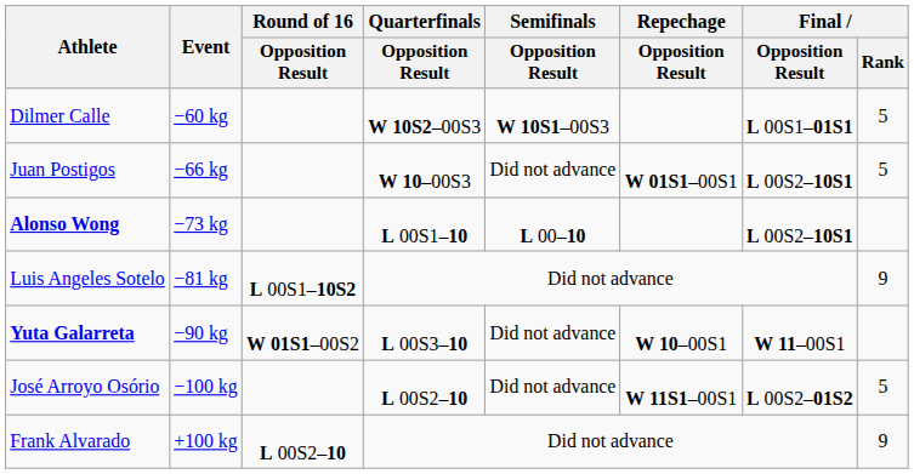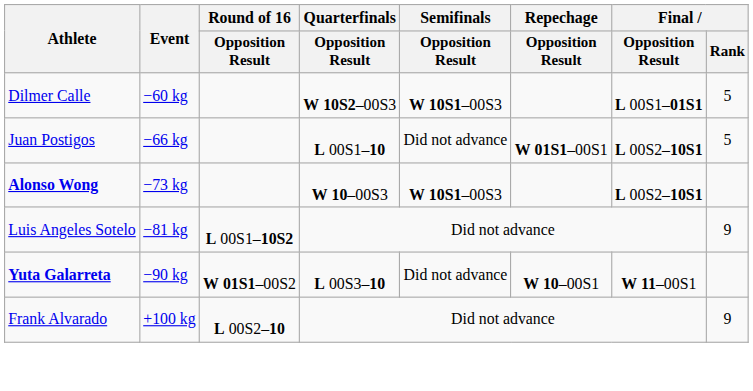Juan Postigos | Quarterfinals / Opposition Result: W 10–00S3 -> L 00S1–10
Alonso Wong | Quarterfinals / Opposition Result: L 00S1–10 -> W 10–00S3
Alonso Wong | Semifinals / Opposition Result: L 00–10 -> W 10S1–00S3
- row: José Arroyo Osório | −100 kg | L 00S2–10 | Did not advance | W 11S1–00S1 | L 00S2–01S2 | 5
